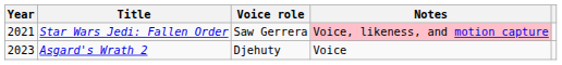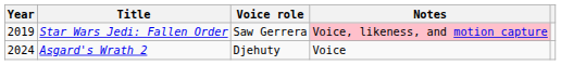Star Wars Jedi: Fallen Order | Year: 2021 -> 2019
Asgard's Wrath 2 | Year: 2023 -> 2024
